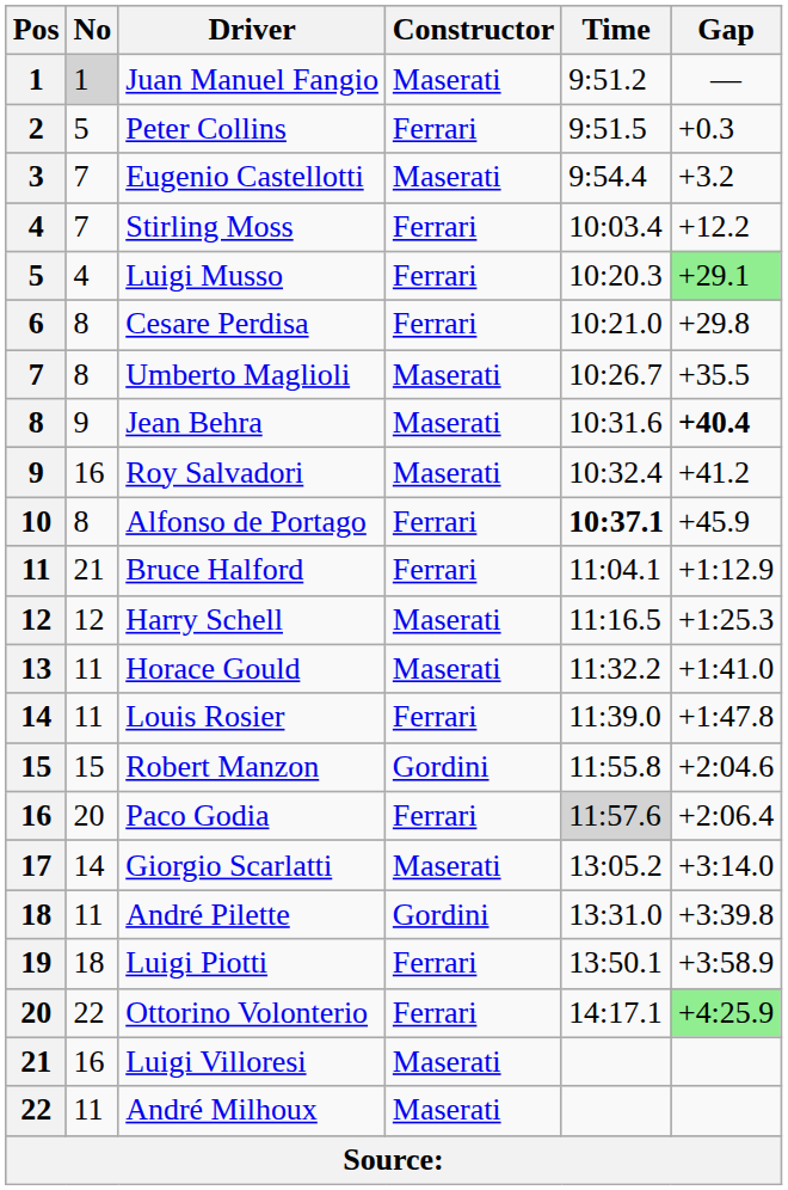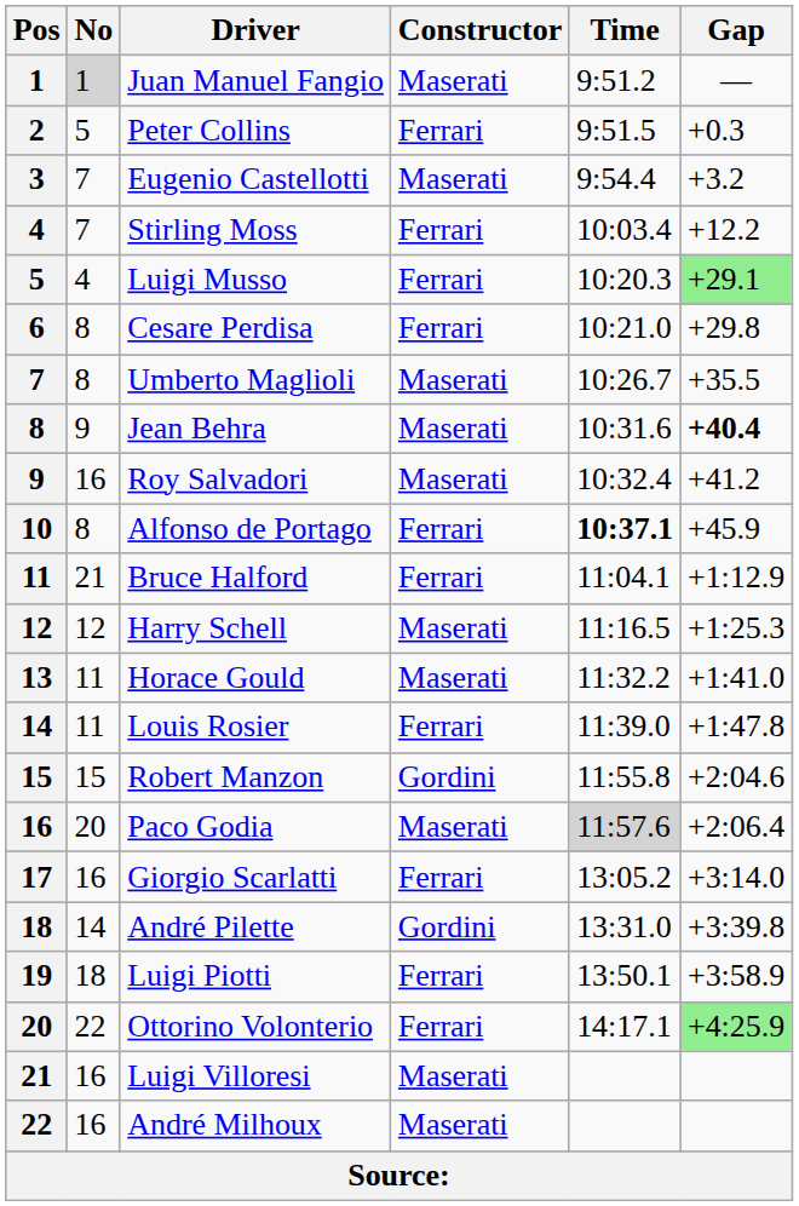Paco Godia | Constructor: Ferrari -> Maserati
Giorgio Scarlatti | No: 14 -> 16
Giorgio Scarlatti | Constructor: Maserati -> Ferrari
André Pilette | No: 11 -> 14
André Milhoux | No: 11 -> 16
